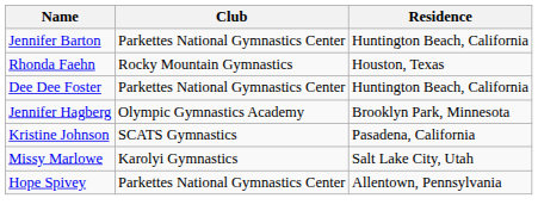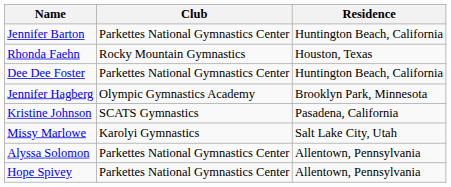+ row: Alyssa Solomon | Parkettes National Gymnastics Center | Allentown, Pennsylvania
